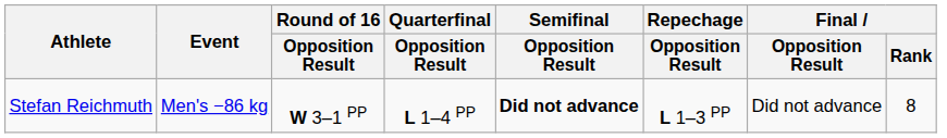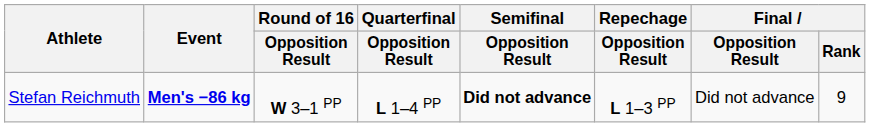Stefan Reichmuth | Event: normal -> bold
Stefan Reichmuth | Final / Rank: 8 -> 9
